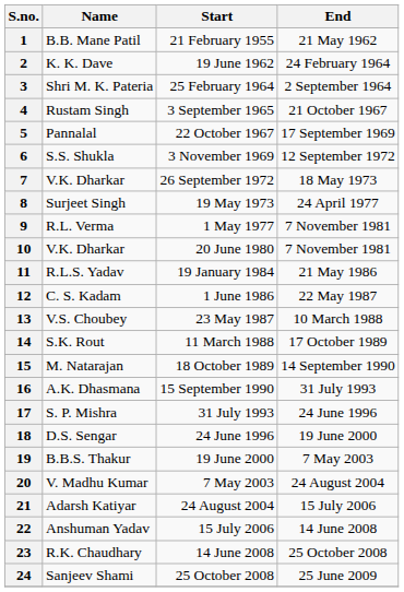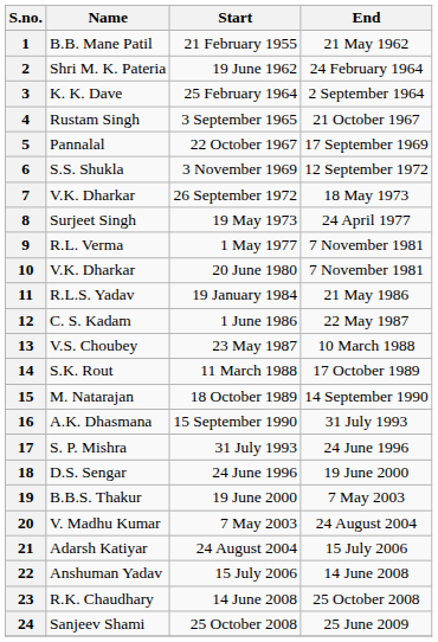2 | Name: K. K. Dave -> Shri M. K. Pateria
3 | Name: Shri M. K. Pateria -> K. K. Dave
